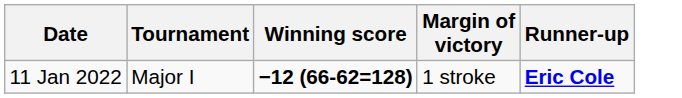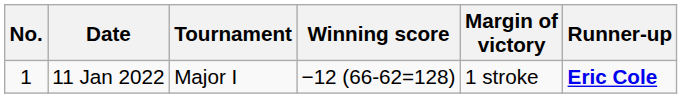+ column: No. | 1
11 Jan 2022 | Winning score: bold -> normal
